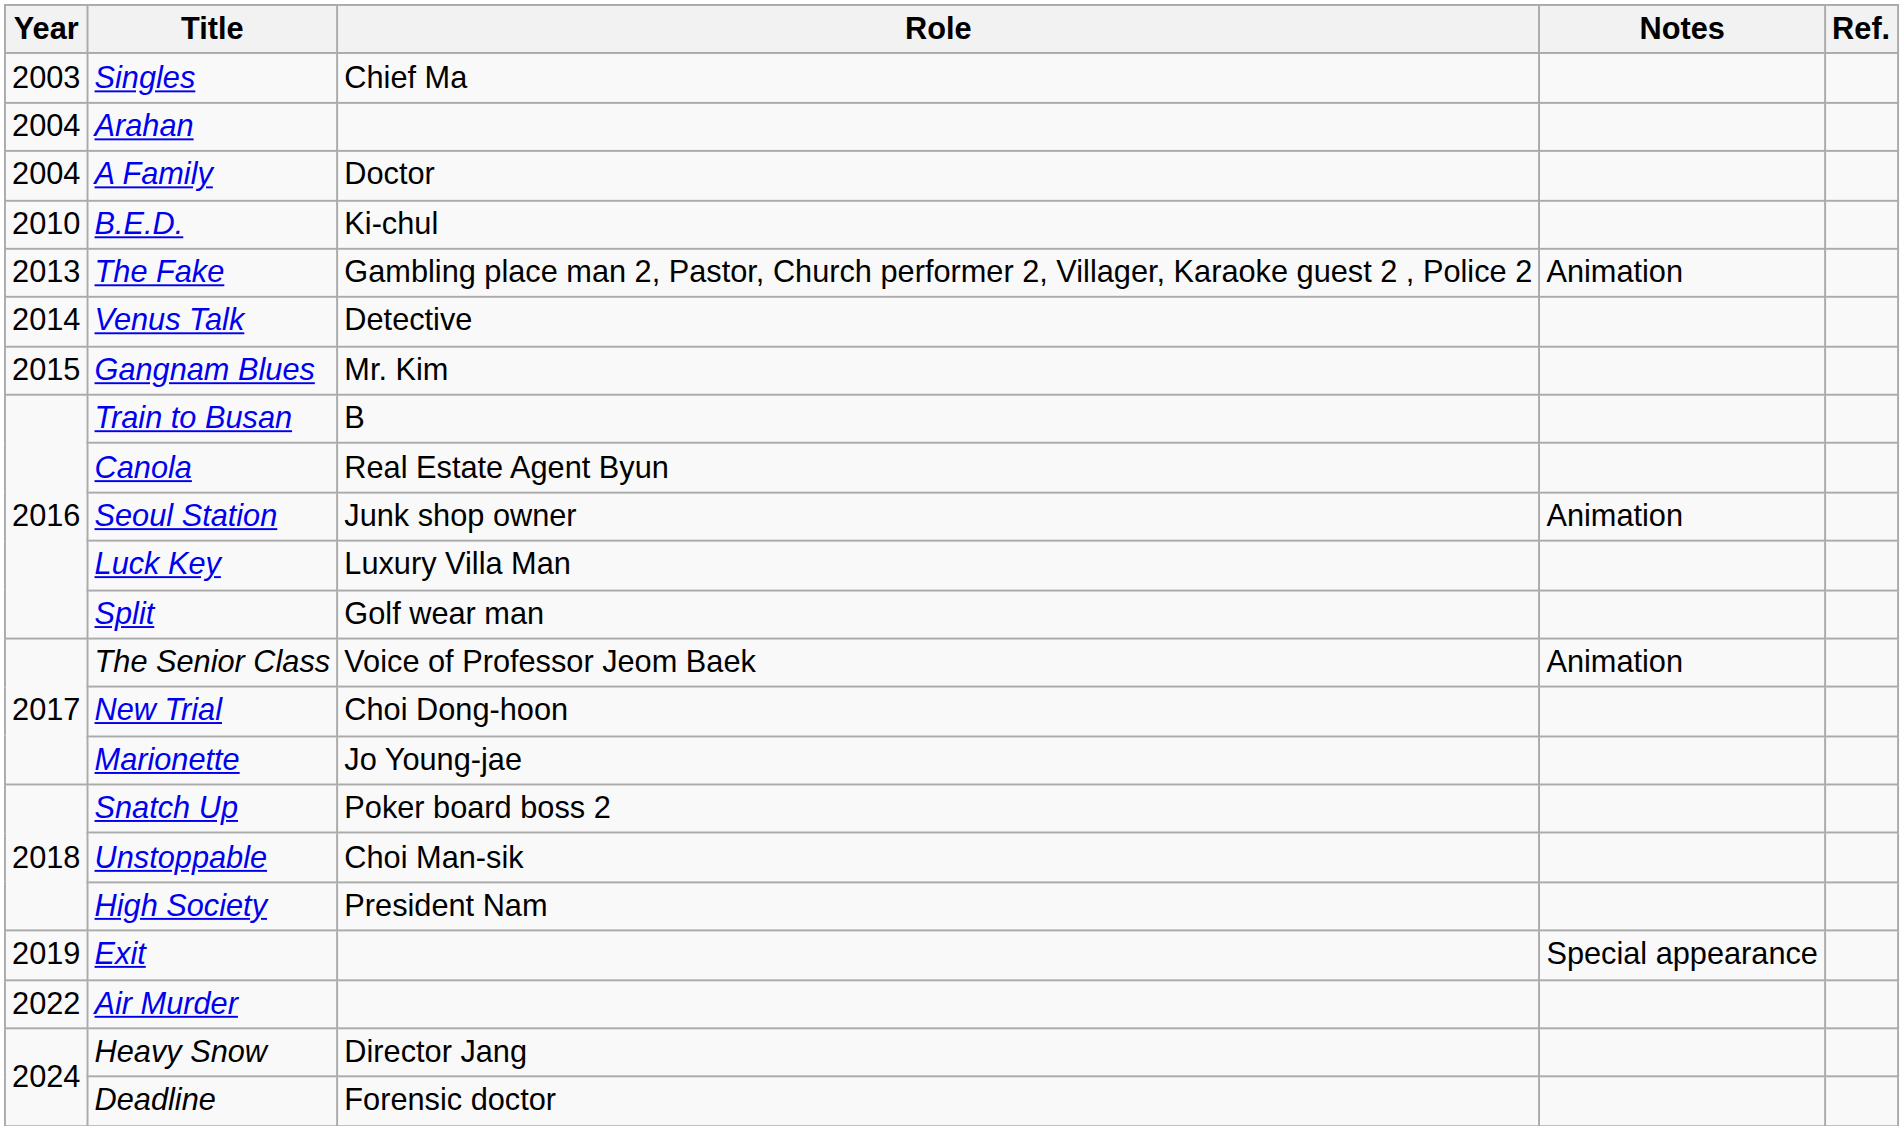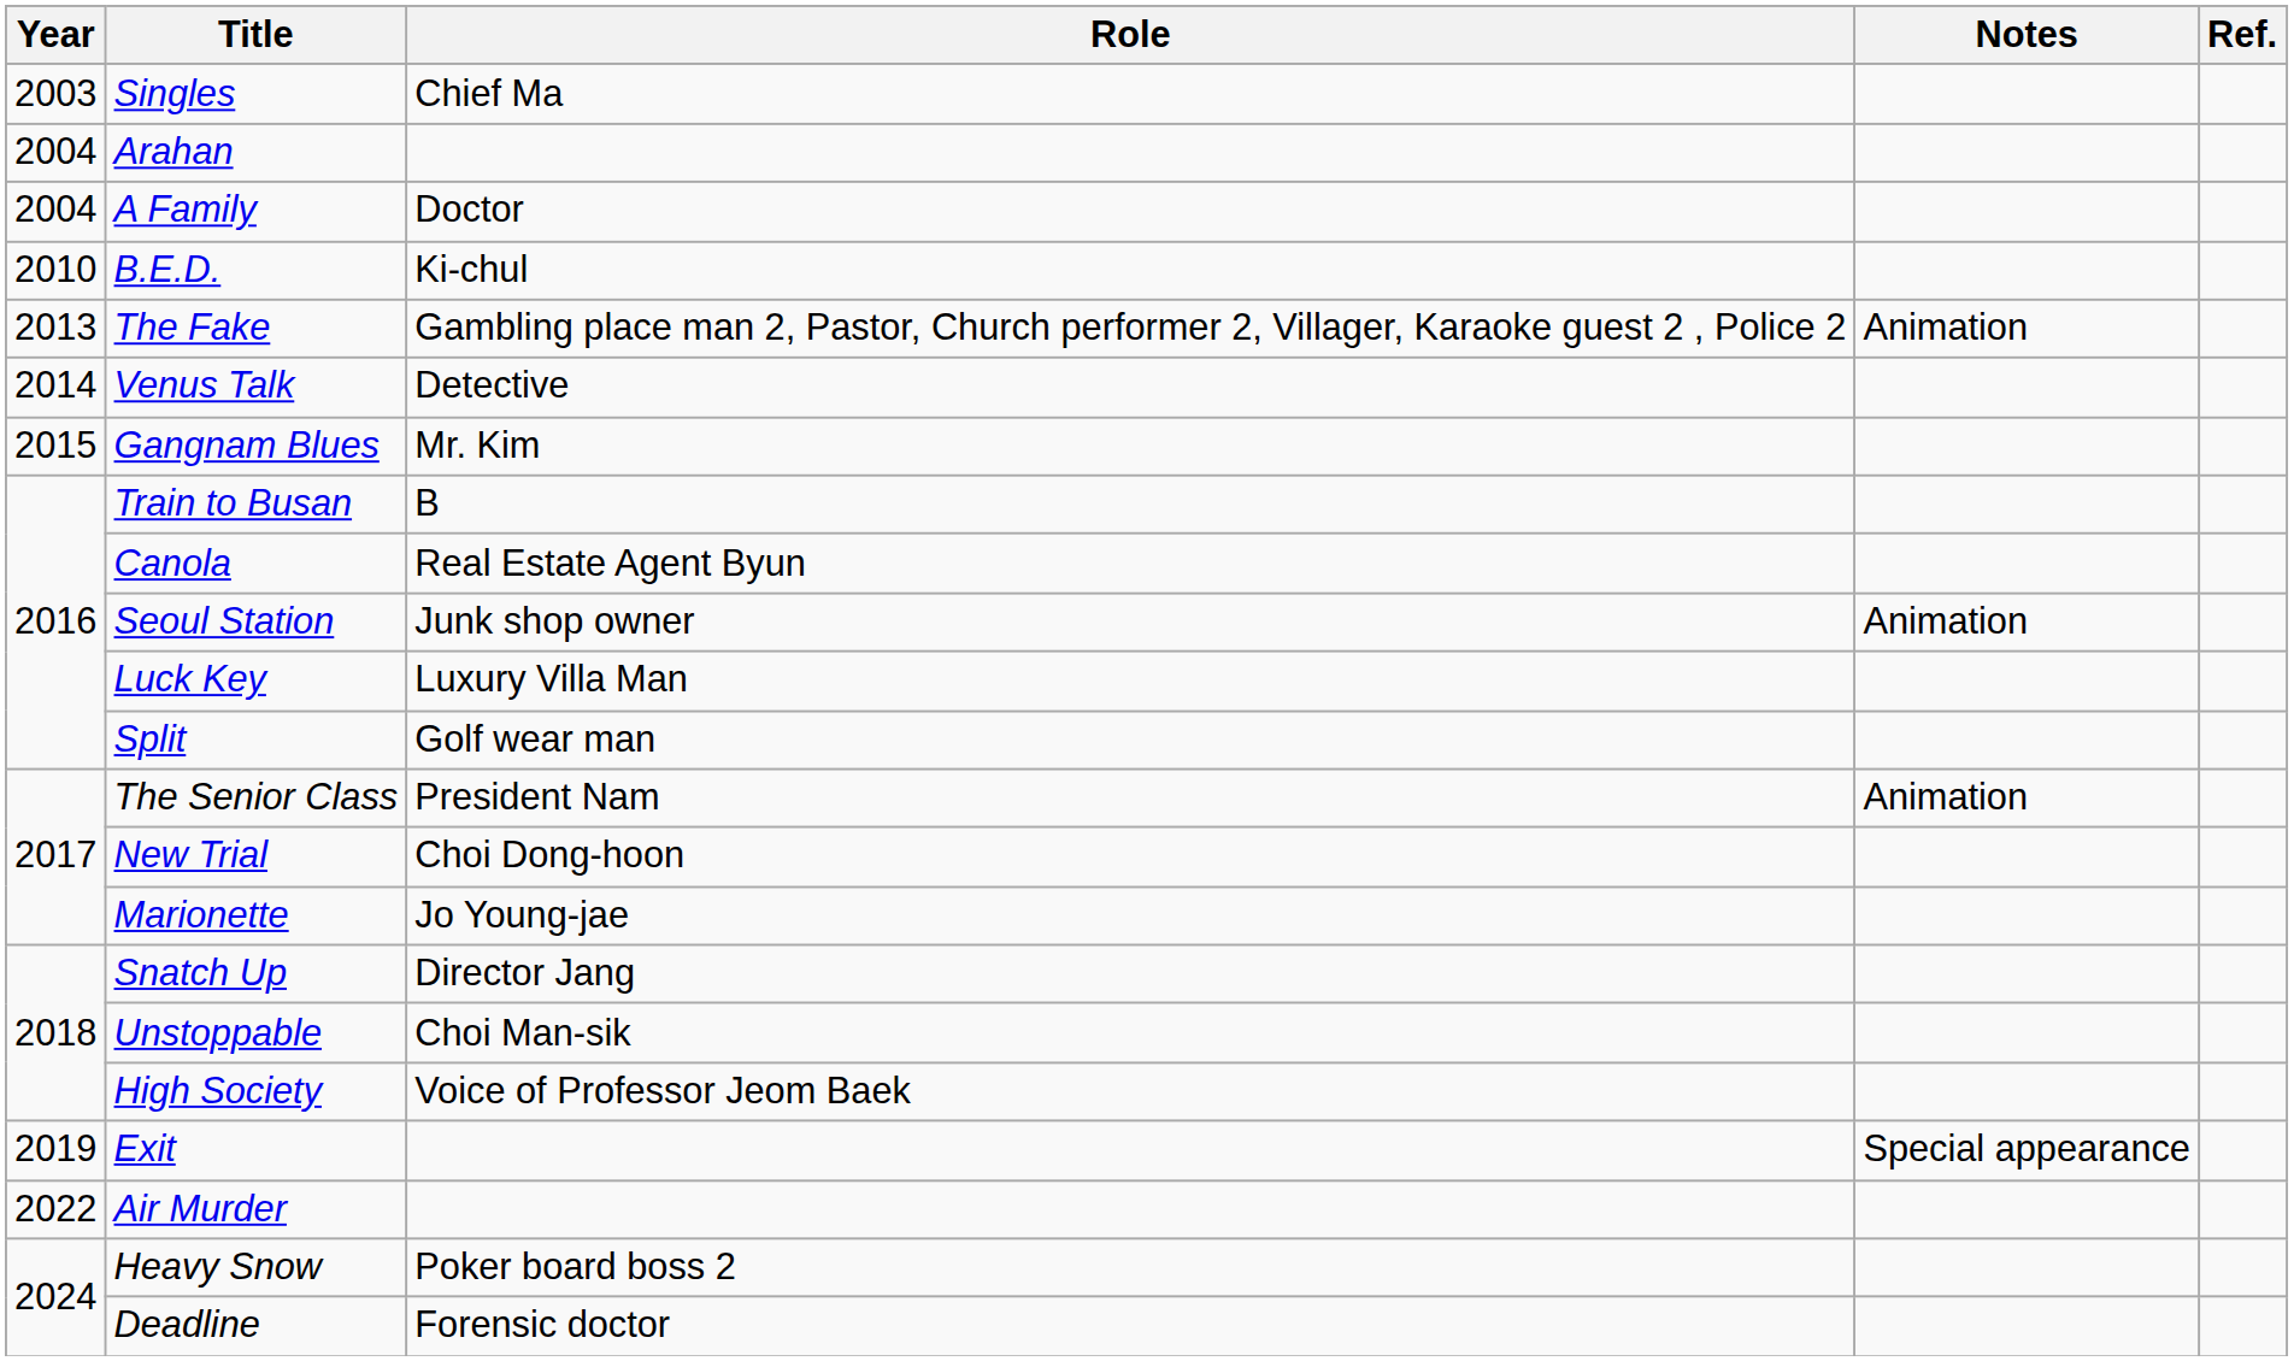The Senior Class | Role: Voice of Professor Jeom Baek -> President Nam
Snatch Up | Role: Poker board boss 2 -> Director Jang
High Society | Role: President Nam -> Voice of Professor Jeom Baek
Heavy Snow | Role: Director Jang -> Poker board boss 2
